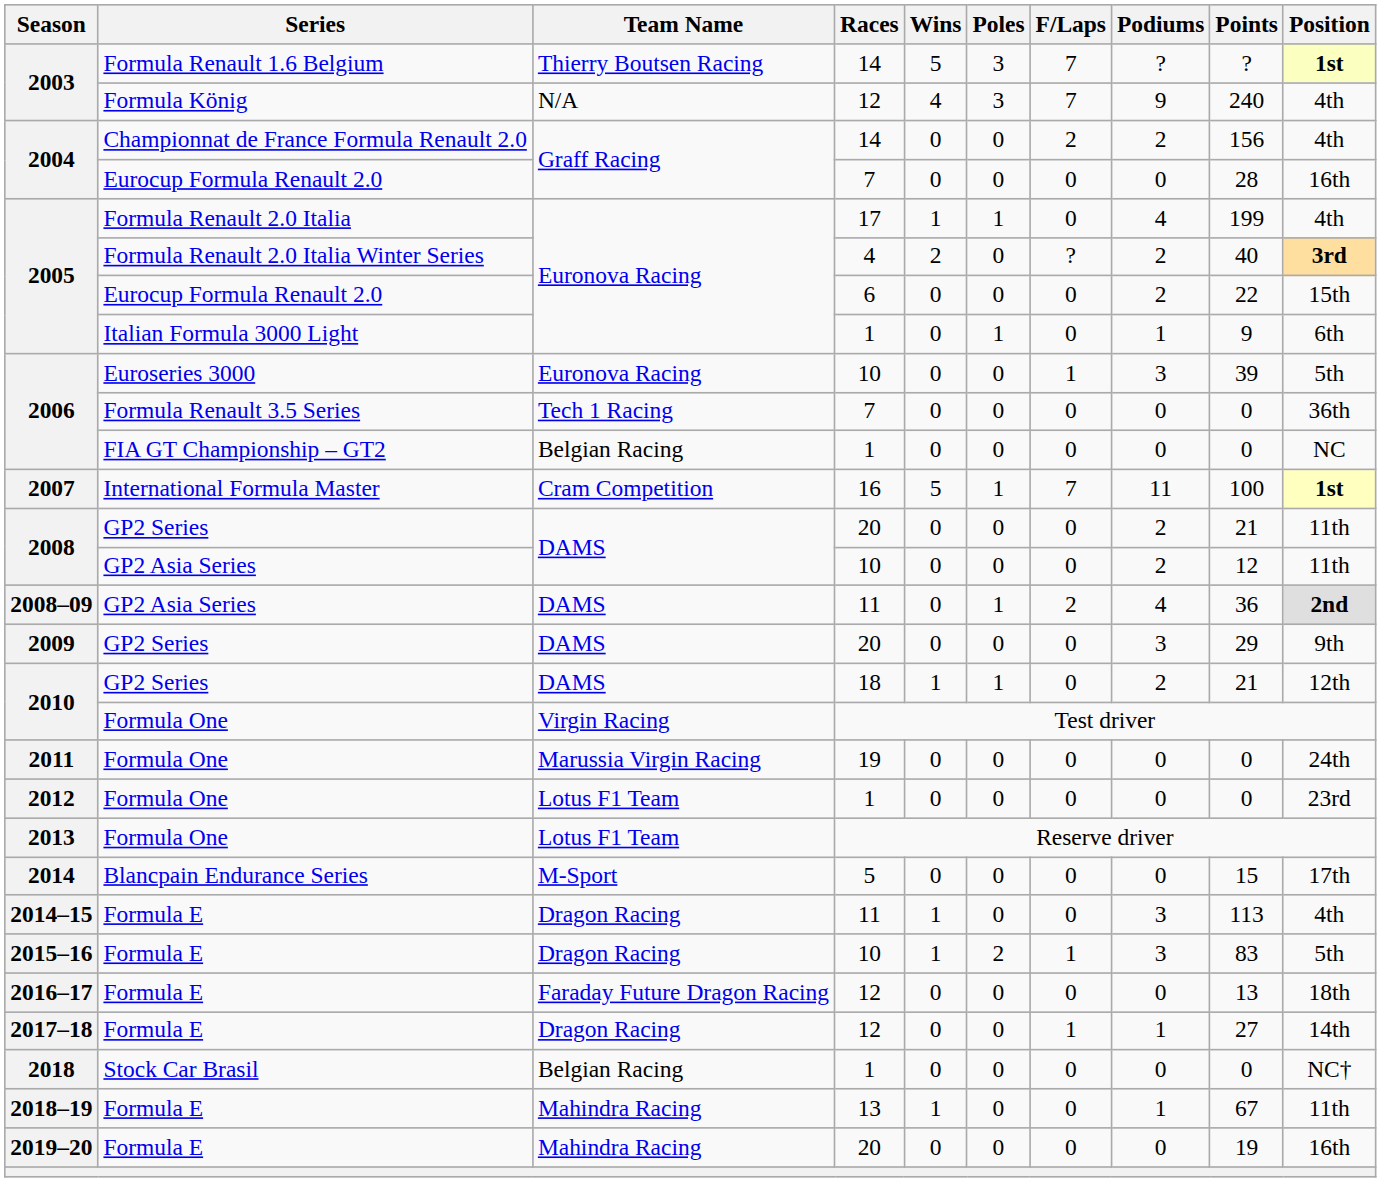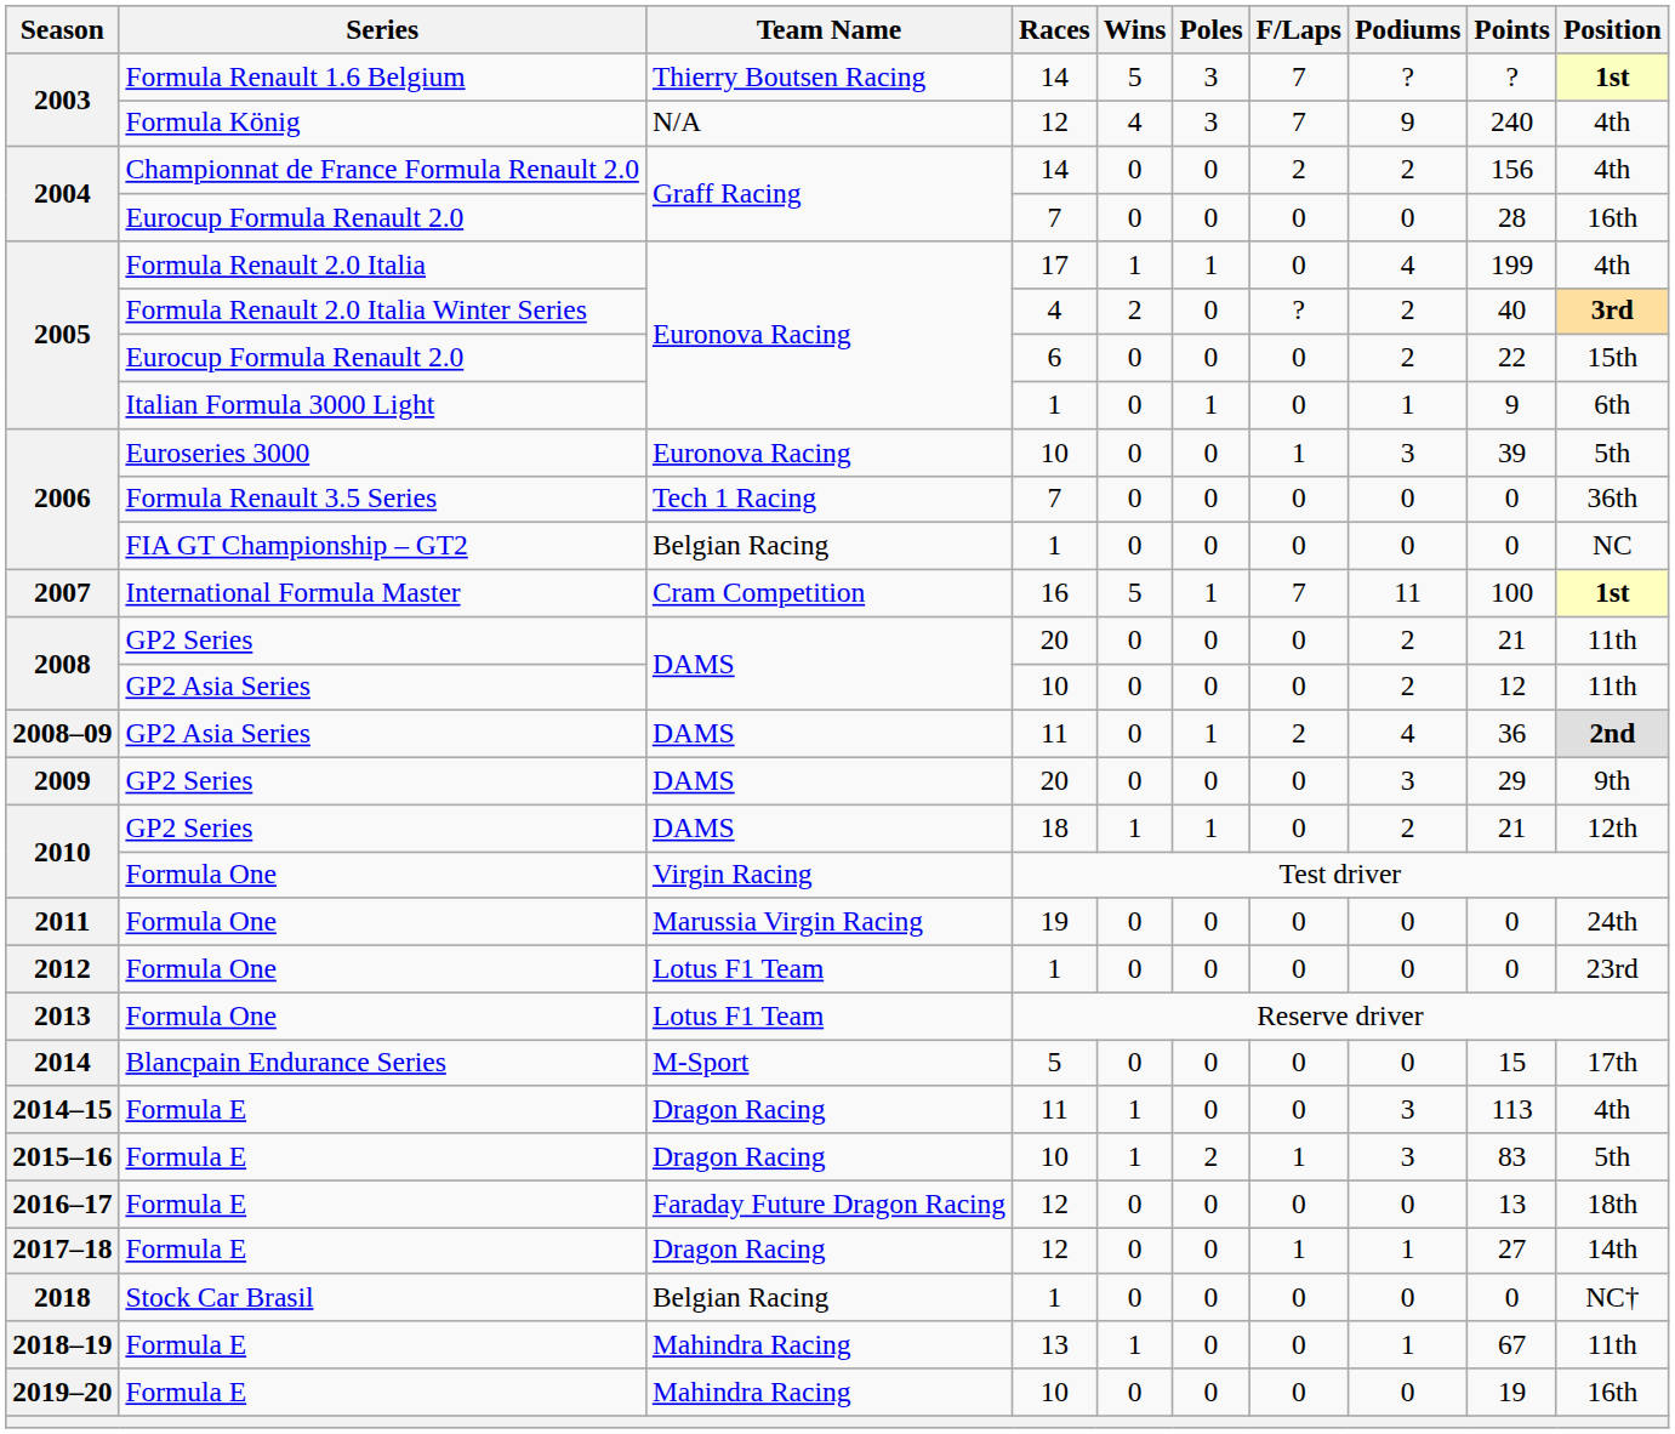2019–20 | Races: 20 -> 10
